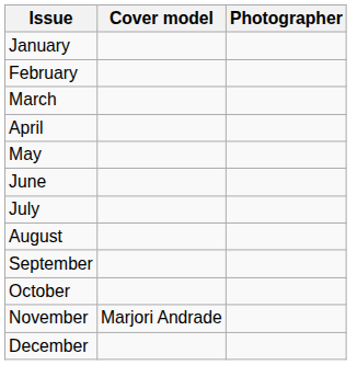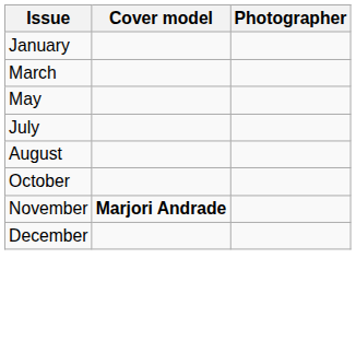- row: February
- row: April
- row: June
- row: September
November | Cover model: normal -> bold
